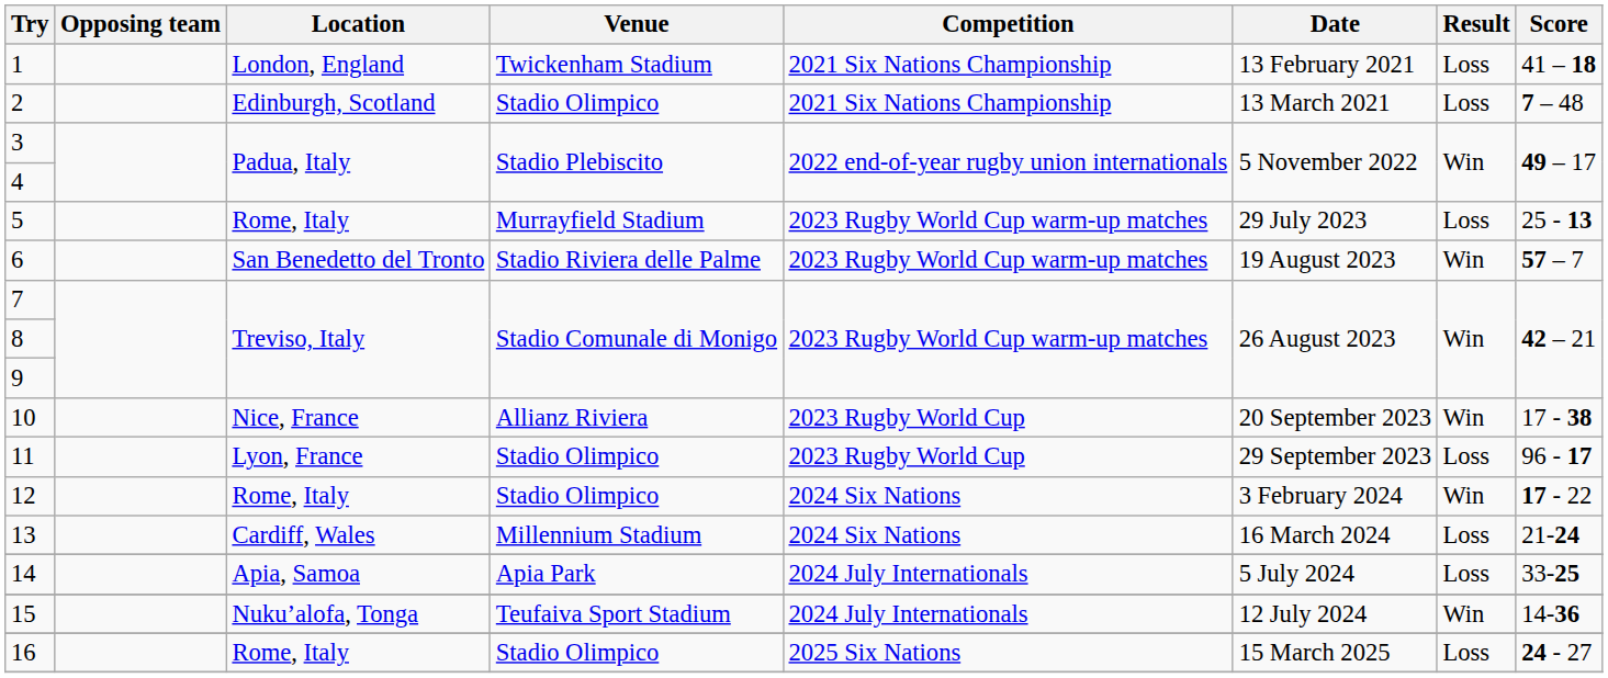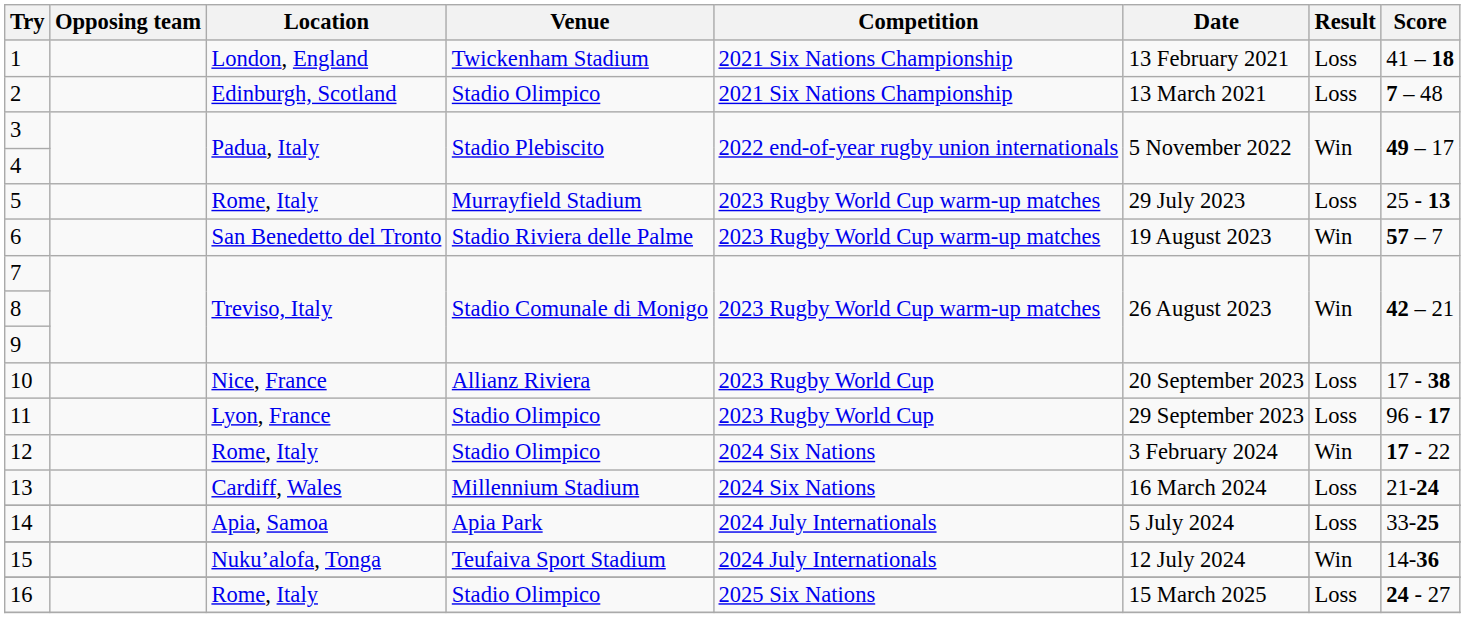10 | Result: Win -> Loss
